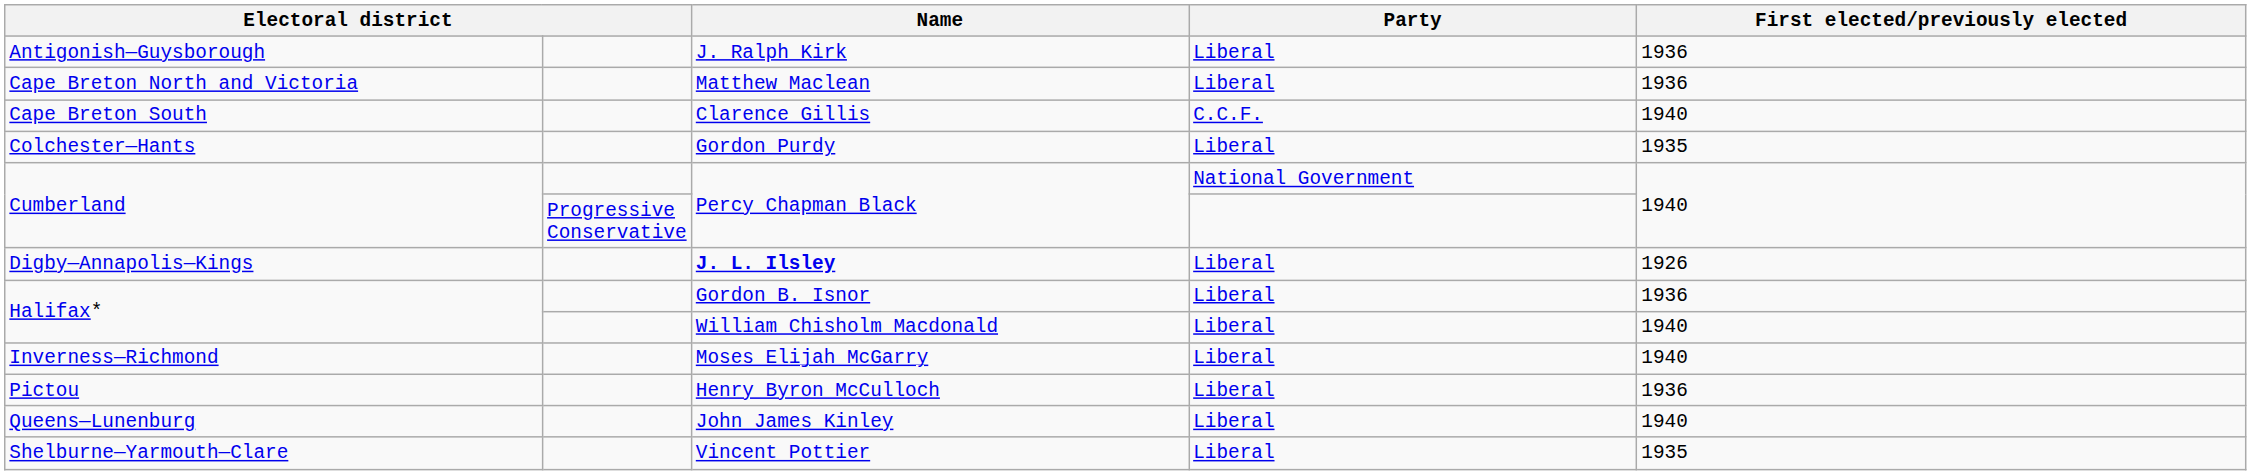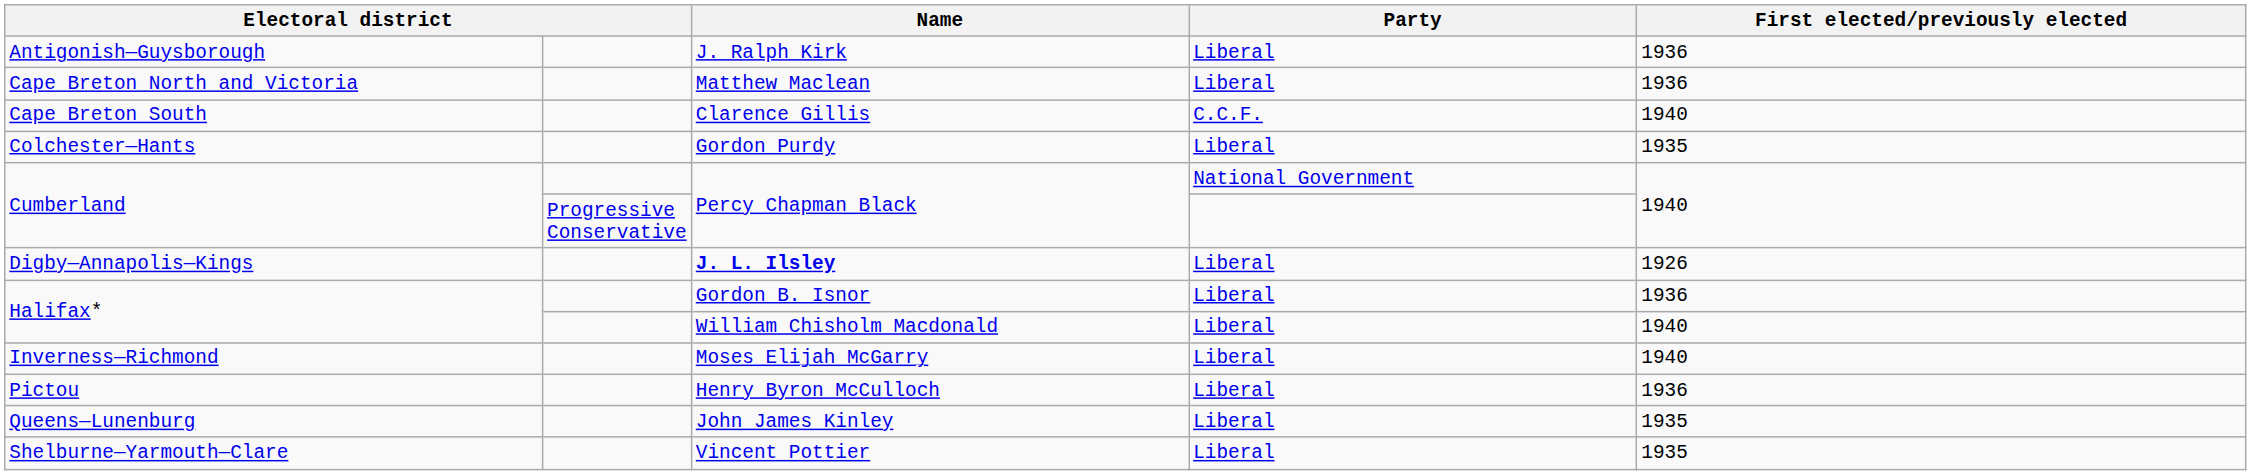John James Kinley | First elected/previously elected: 1940 -> 1935
